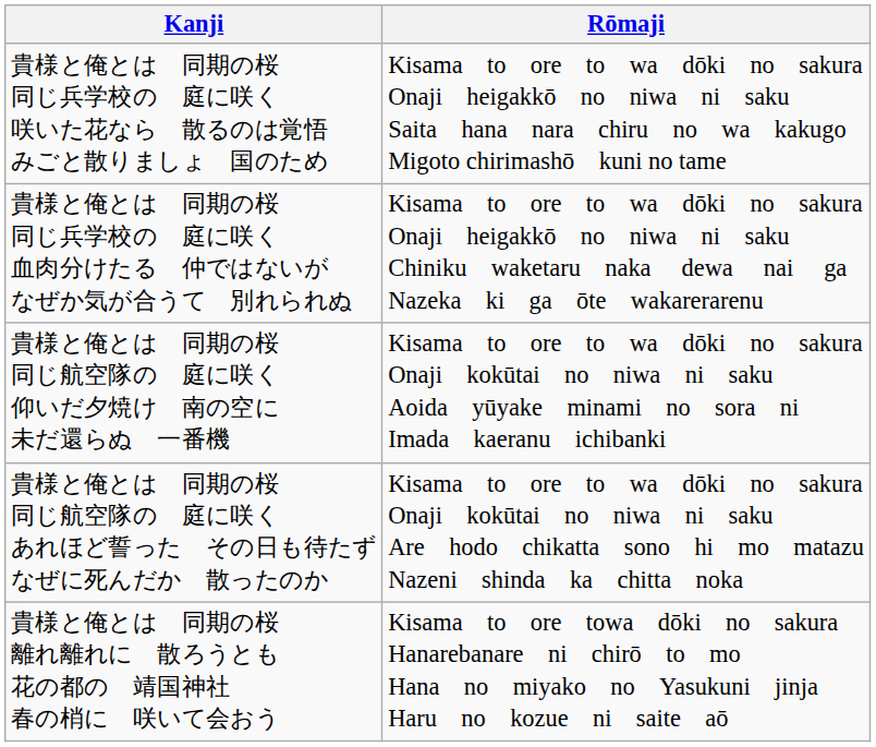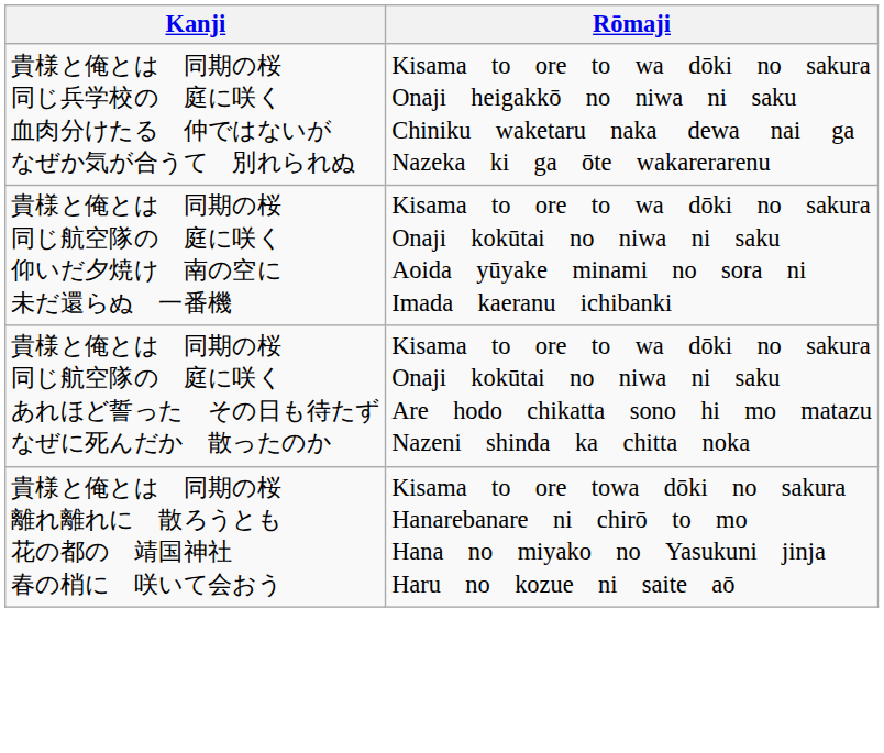- row: 貴様と俺とは 同期の桜 同じ兵学校の 庭に咲く 咲いた花なら 散るのは覚悟 みごと散りましょ 国のため | Kisama to ore to wa dōki no sakura Onaji heigakkō no niwa ni saku Saita hana nara chiru no wa kakugo Migoto chirimashō kuni no tame
